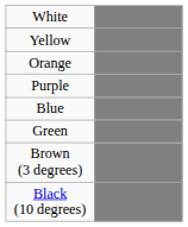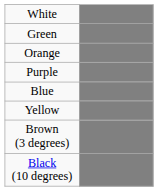rows swapped: Yellow <-> Green
